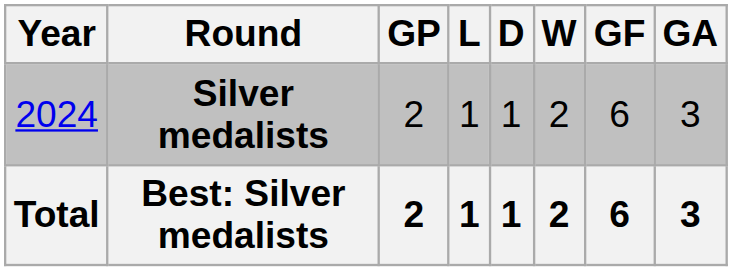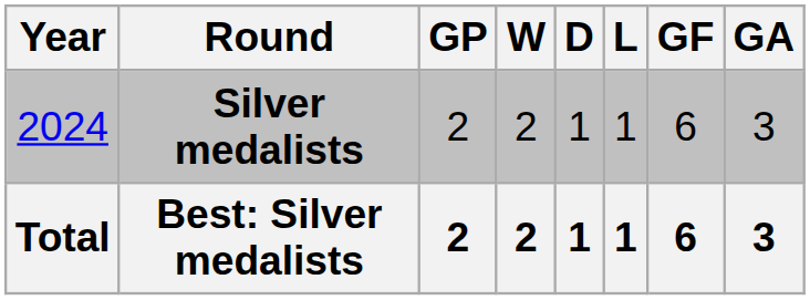columns swapped: W <-> L
